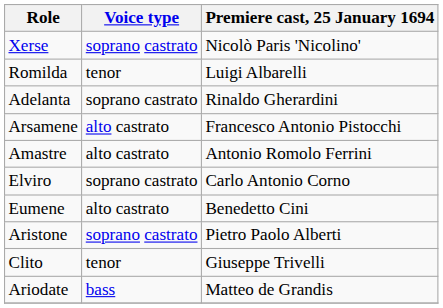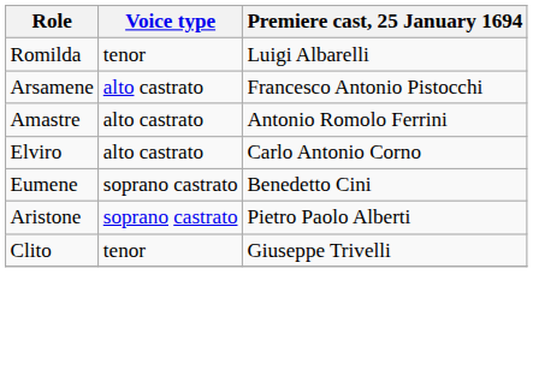- row: Xerse | soprano castrato | Nicolò Paris 'Nicolino'
- row: Adelanta | soprano castrato | Rinaldo Gherardini
Elviro | Voice type: soprano castrato -> alto castrato
Eumene | Voice type: alto castrato -> soprano castrato
- row: Ariodate | bass | Matteo de Grandis
